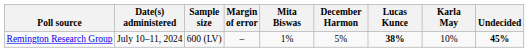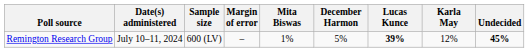Remington Research Group | Lucas Kunce: 38% -> 39%
Remington Research Group | Karla May: 10% -> 12%
